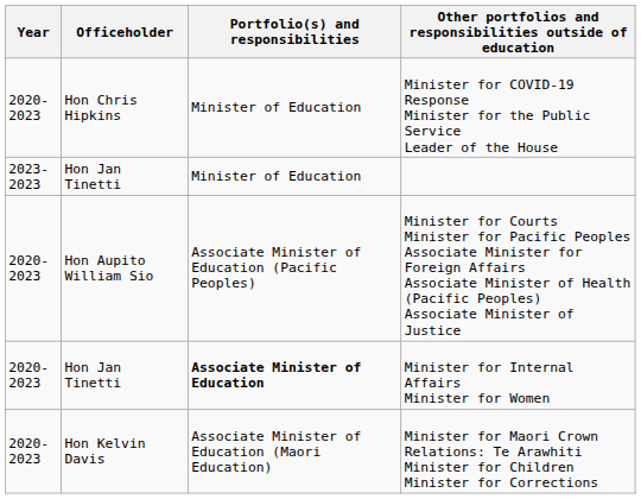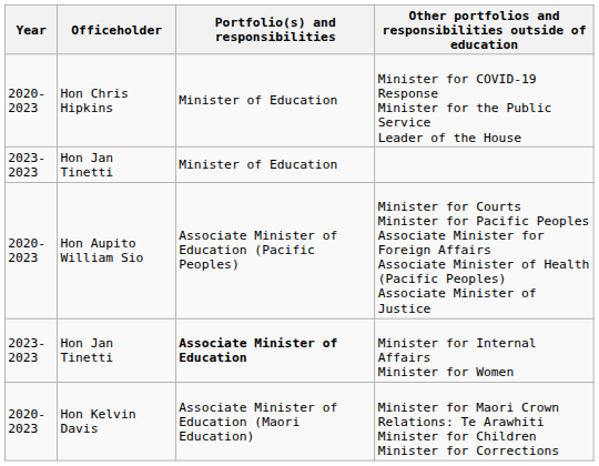Minister for Internal Affairs Minister for Women | Year: 2020-2023 -> 2023-2023
